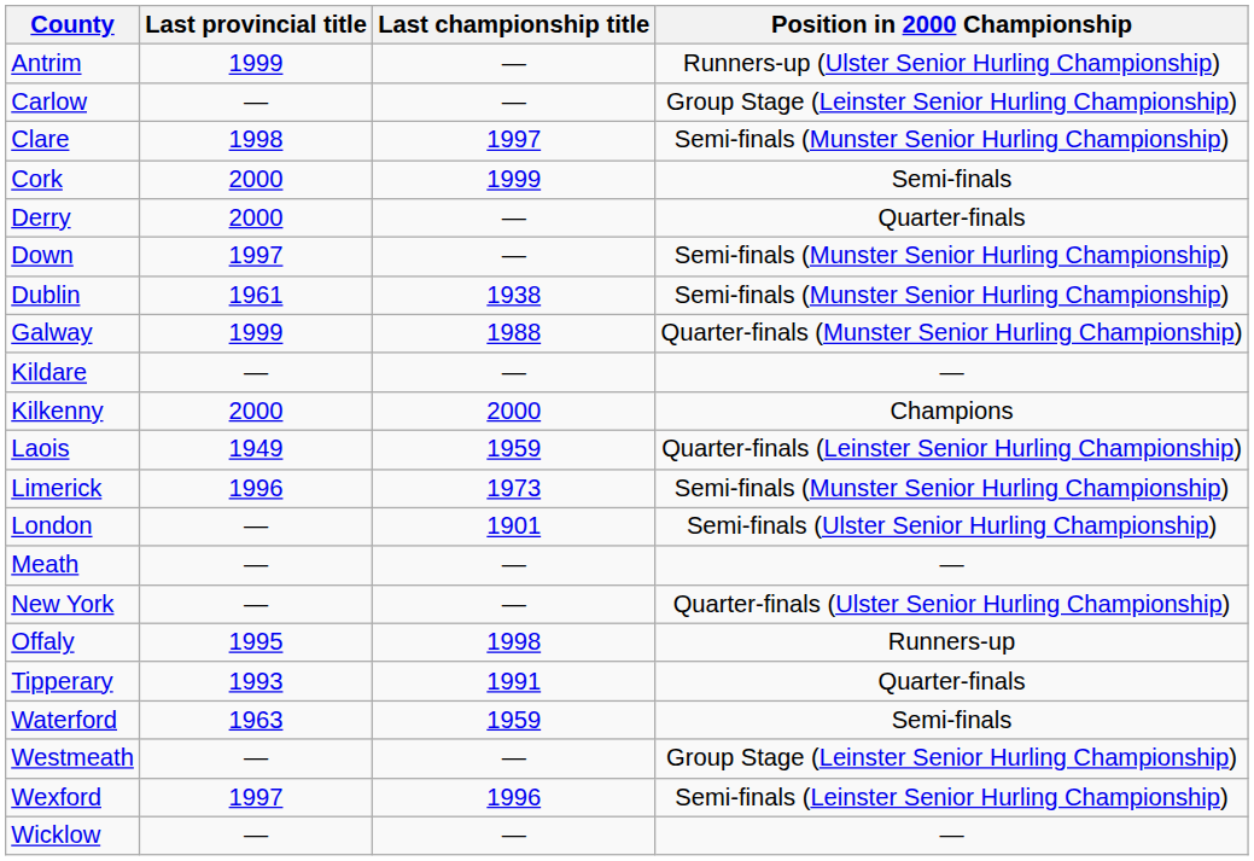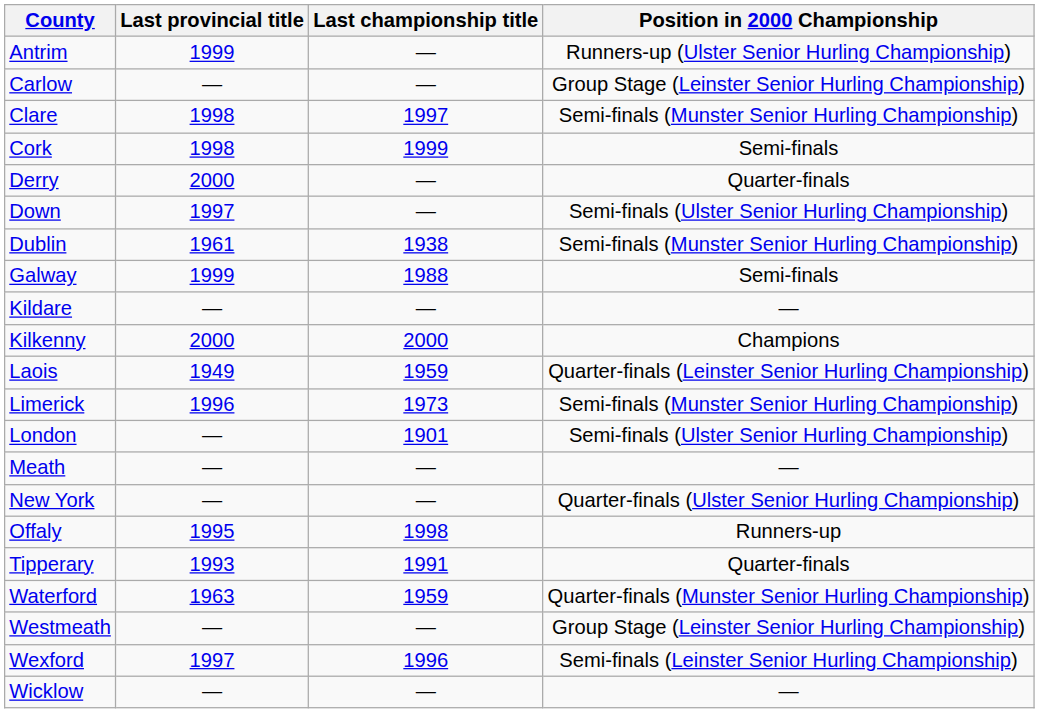Cork | Last provincial title: 2000 -> 1998
Down | Position in 2000 Championship: Semi-finals (Munster Senior Hurling Championship) -> Semi-finals (Ulster Senior Hurling Championship)
Galway | Position in 2000 Championship: Quarter-finals (Munster Senior Hurling Championship) -> Semi-finals
Waterford | Position in 2000 Championship: Semi-finals -> Quarter-finals (Munster Senior Hurling Championship)
